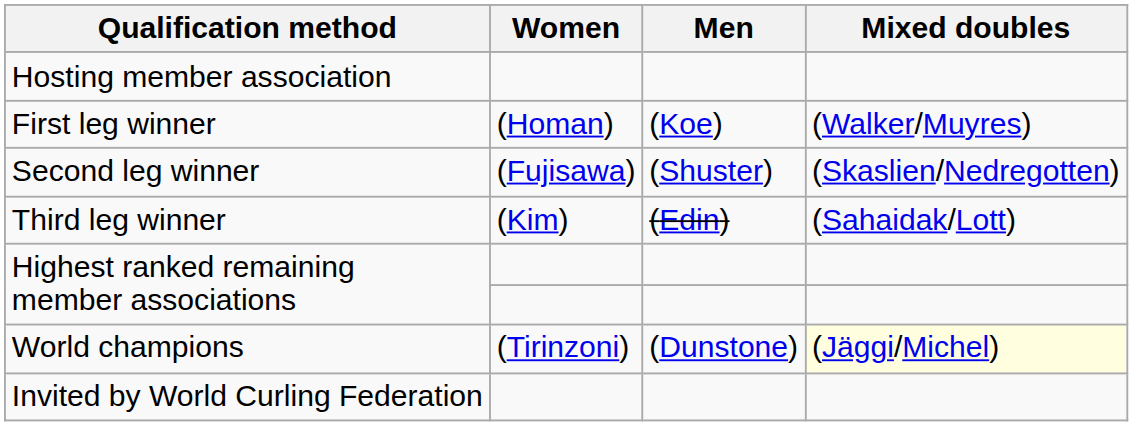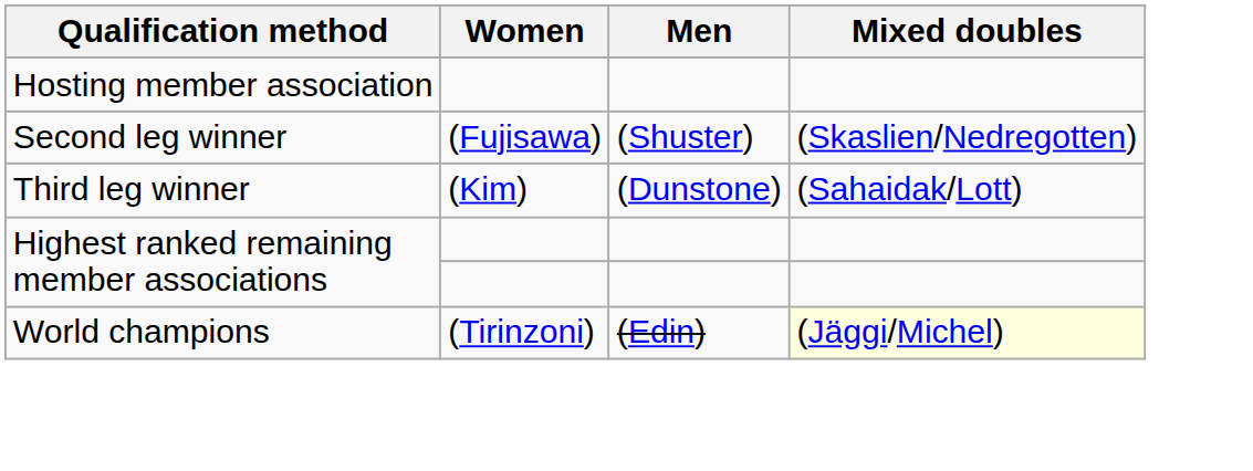- row: First leg winner | (Homan) | (Koe) | (Walker/Muyres)
Third leg winner | Men: (Edin) -> (Dunstone)
World champions | Men: (Dunstone) -> (Edin)
- row: Invited by World Curling Federation
